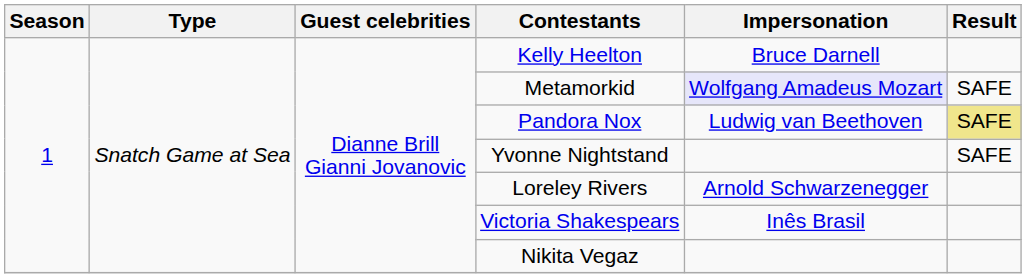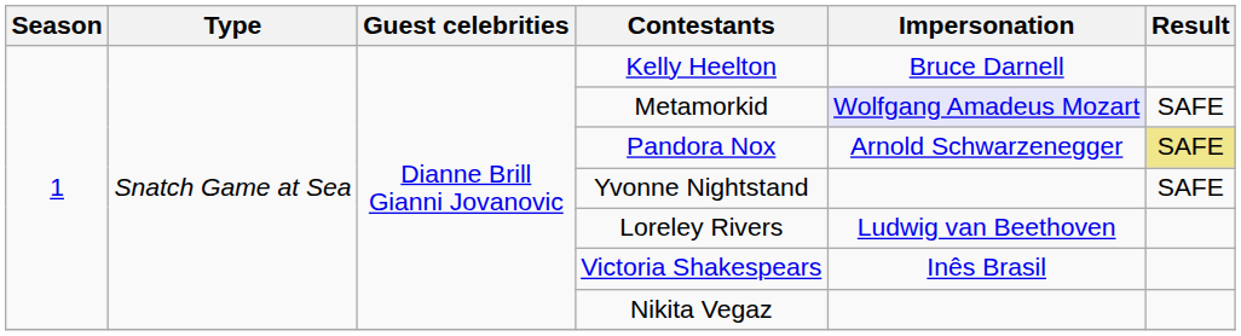Pandora Nox | Impersonation: Ludwig van Beethoven -> Arnold Schwarzenegger
Loreley Rivers | Impersonation: Arnold Schwarzenegger -> Ludwig van Beethoven
